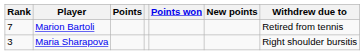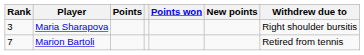rows swapped: Maria Sharapova <-> Marion Bartoli
